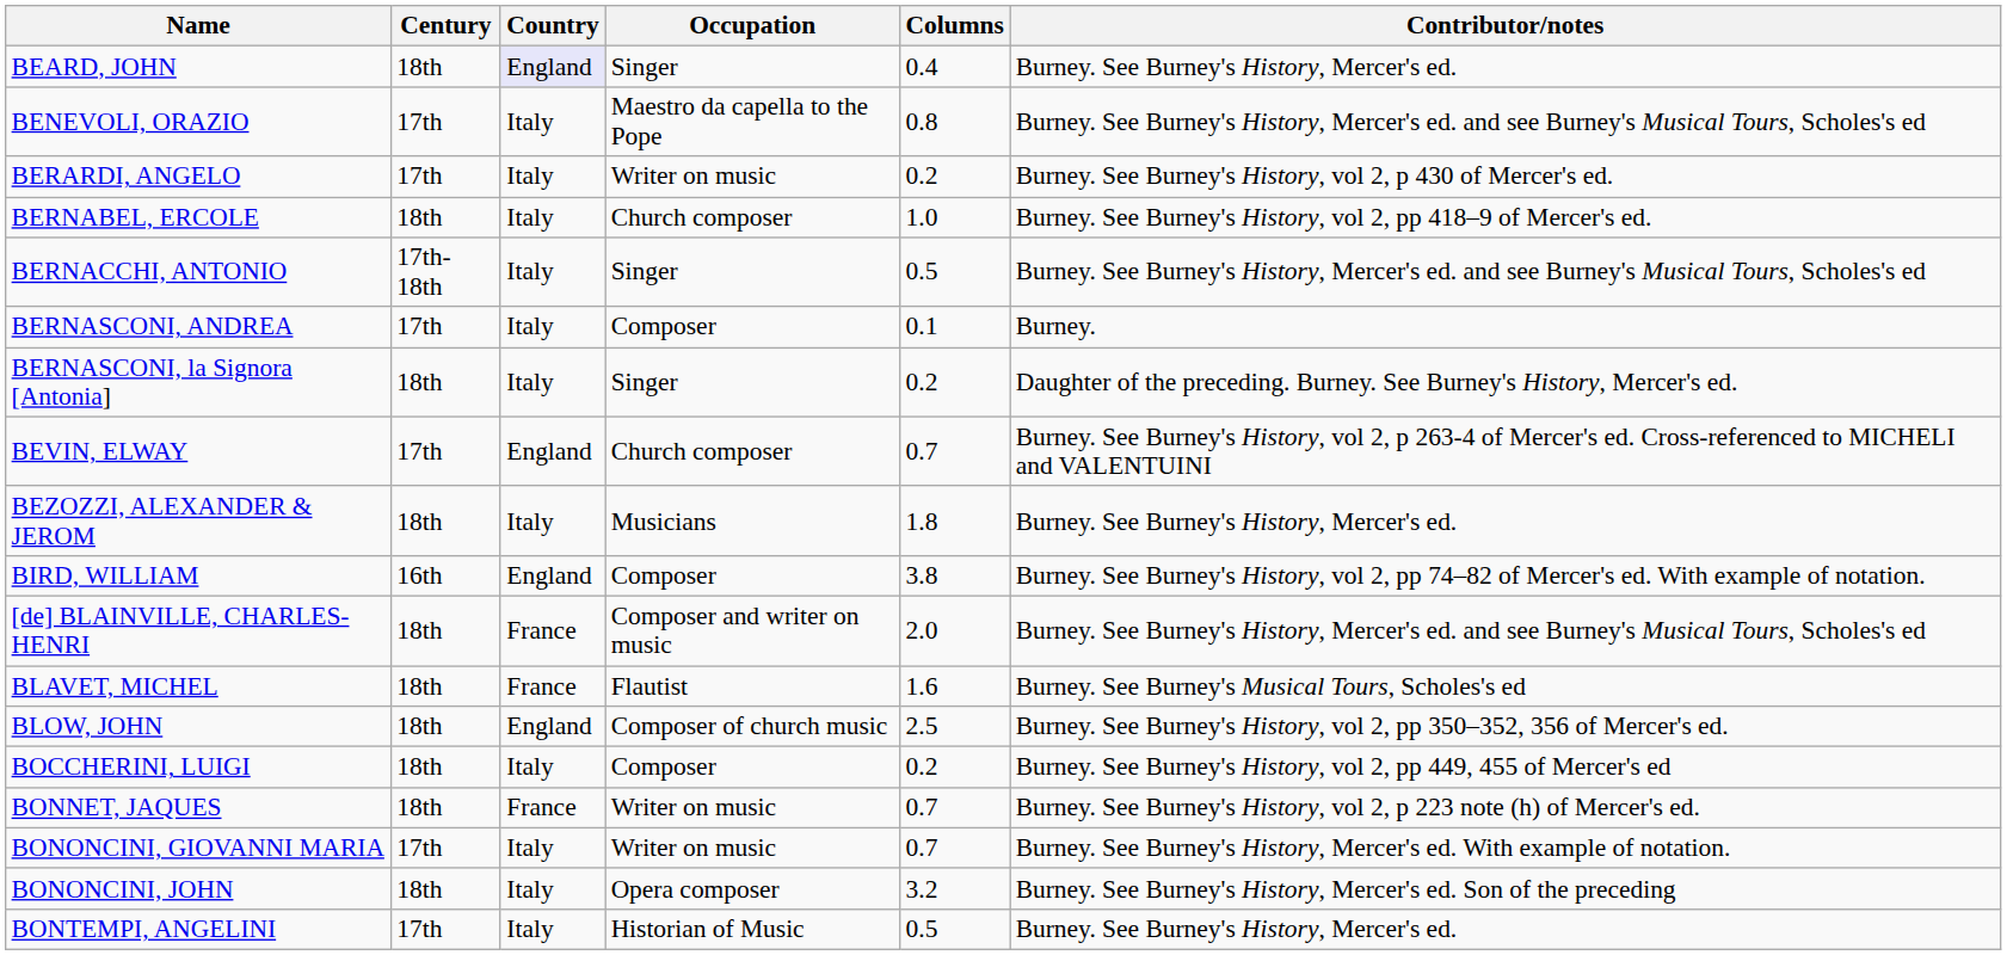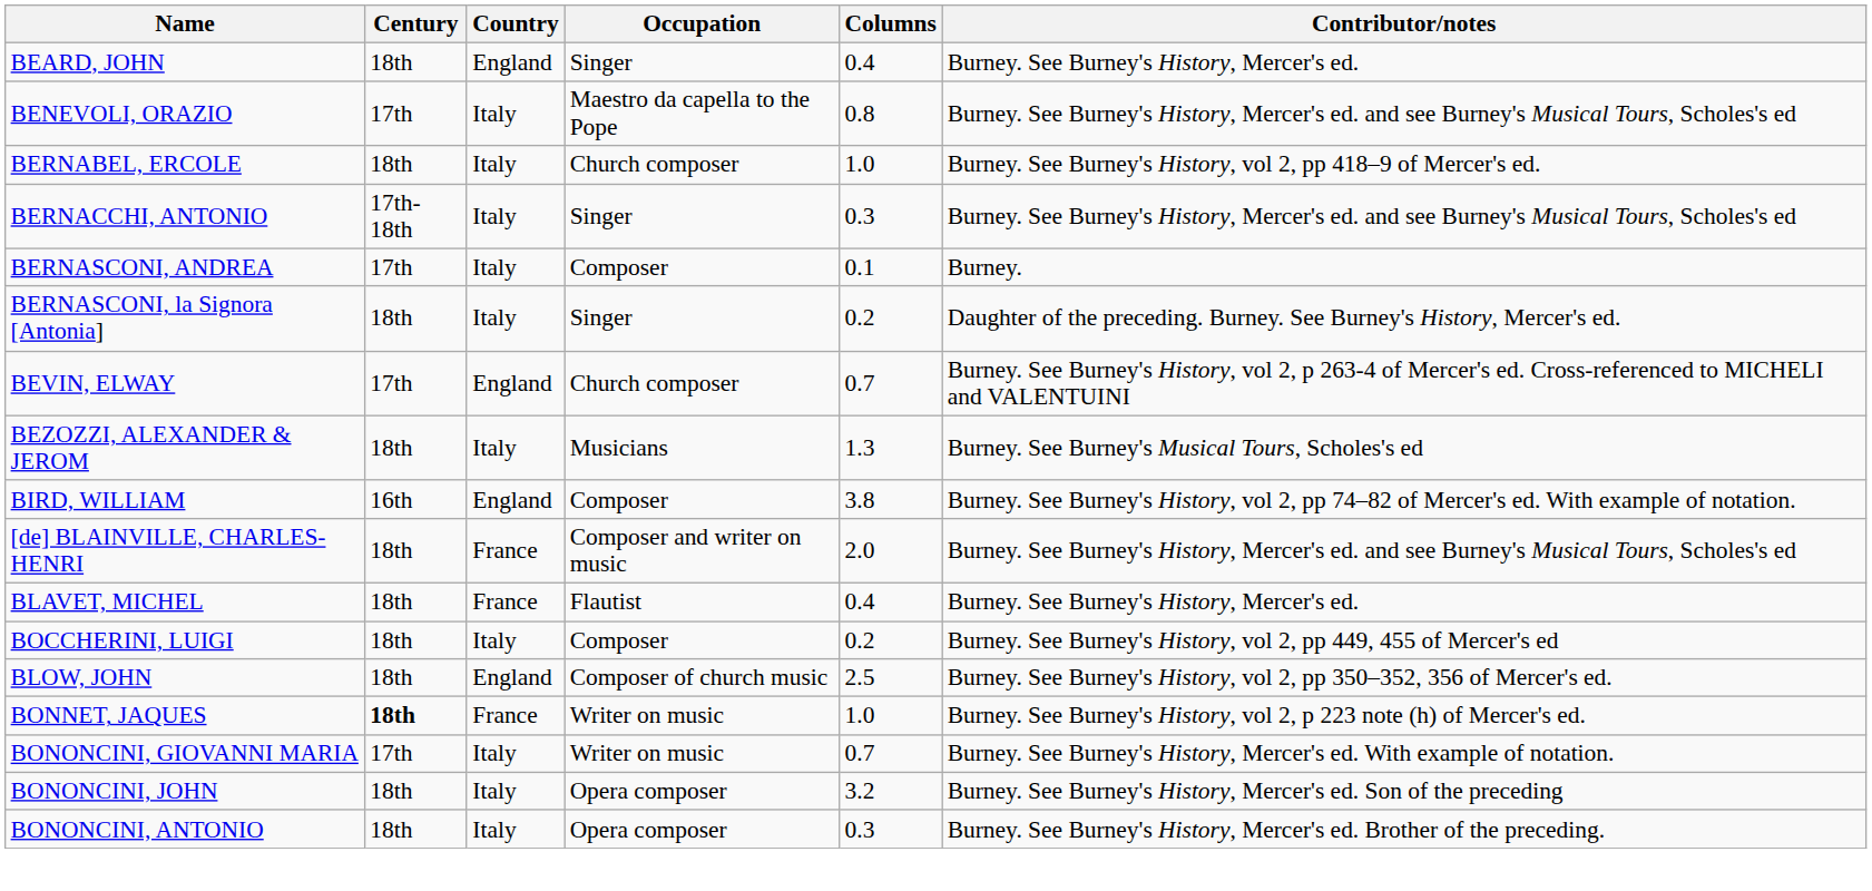BEARD, JOHN | Country: lavender background -> no background
- row: BERARDI, ANGELO | 17th | Italy | Writer on music | 0.2 | Burney. See Burney's History, vol 2, p 430 of Mercer's ed.
BERNACCHI, ANTONIO | Columns: 0.5 -> 0.3
BEZOZZI, ALEXANDER & JEROM | Columns: 1.8 -> 1.3
BEZOZZI, ALEXANDER & JEROM | Contributor/notes: Burney. See Burney's History, Mercer's ed. -> Burney. See Burney's Musical Tours, Scholes's ed
BLAVET, MICHEL | Columns: 1.6 -> 0.4
BLAVET, MICHEL | Contributor/notes: Burney. See Burney's Musical Tours, Scholes's ed -> Burney. See Burney's History, Mercer's ed.
rows swapped: BLOW, JOHN <-> BOCCHERINI, LUIGI
BONNET, JAQUES | Century: normal -> bold
BONNET, JAQUES | Columns: 0.7 -> 1.0
+ row: BONONCINI, ANTONIO | 18th | Italy | Opera composer | 0.3 | Burney. See Burney's History, Mercer's ed. Brother of the preceding.
- row: BONTEMPI, ANGELINI | 17th | Italy | Historian of Music | 0.5 | Burney. See Burney's History, Mercer's ed.
